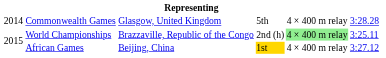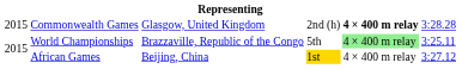Commonwealth Games | column 1: 2014 -> 2015
Commonwealth Games | column 4: 5th -> 2nd (h)
Commonwealth Games | column 5: normal -> bold
World Championships | column 4: 2nd (h) -> 5th
